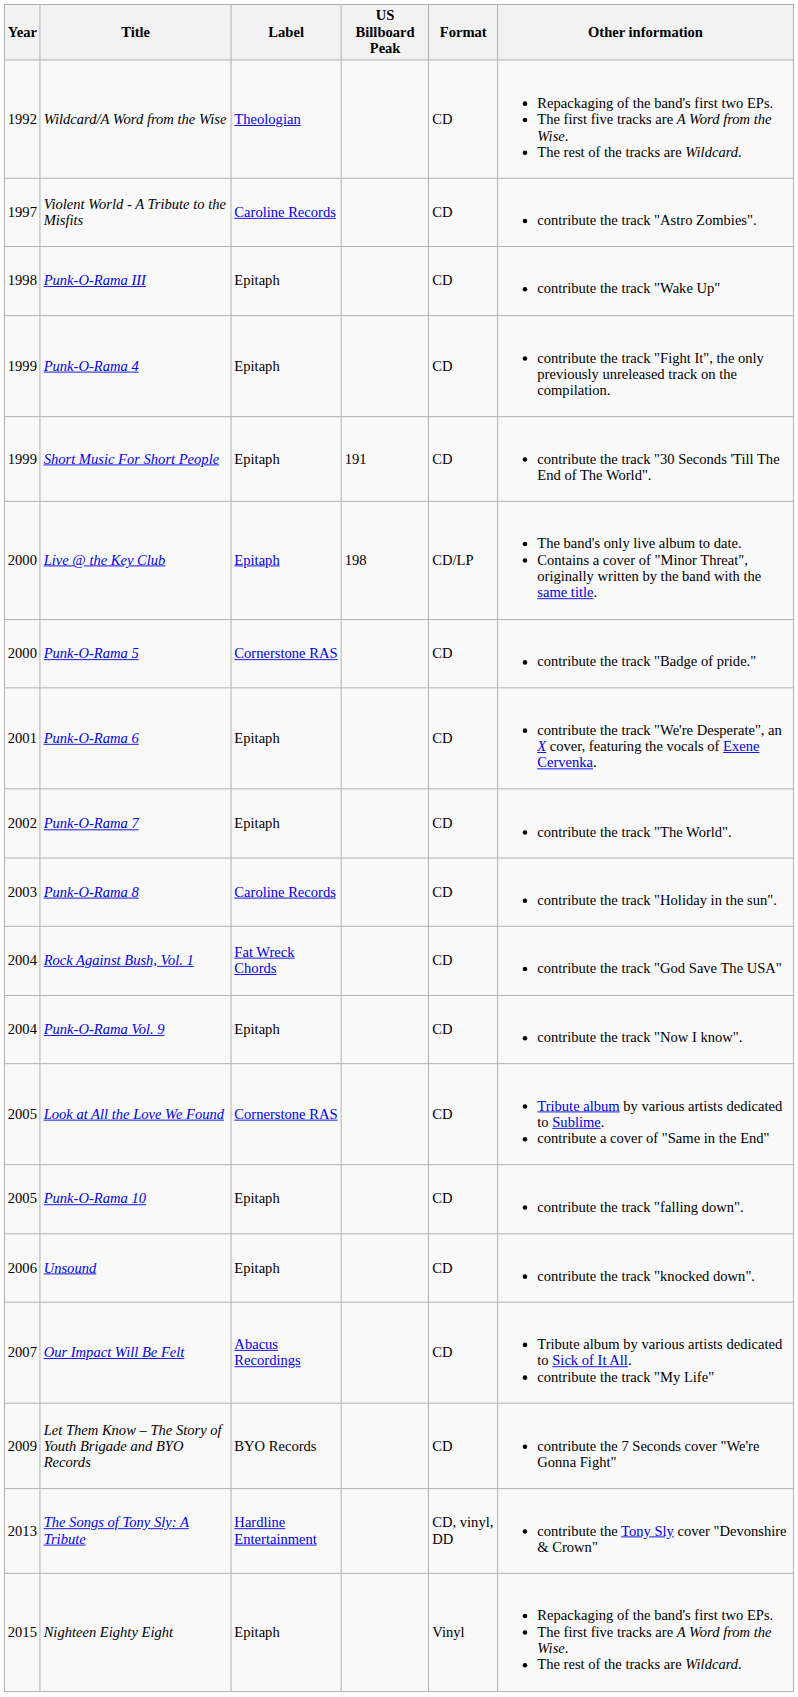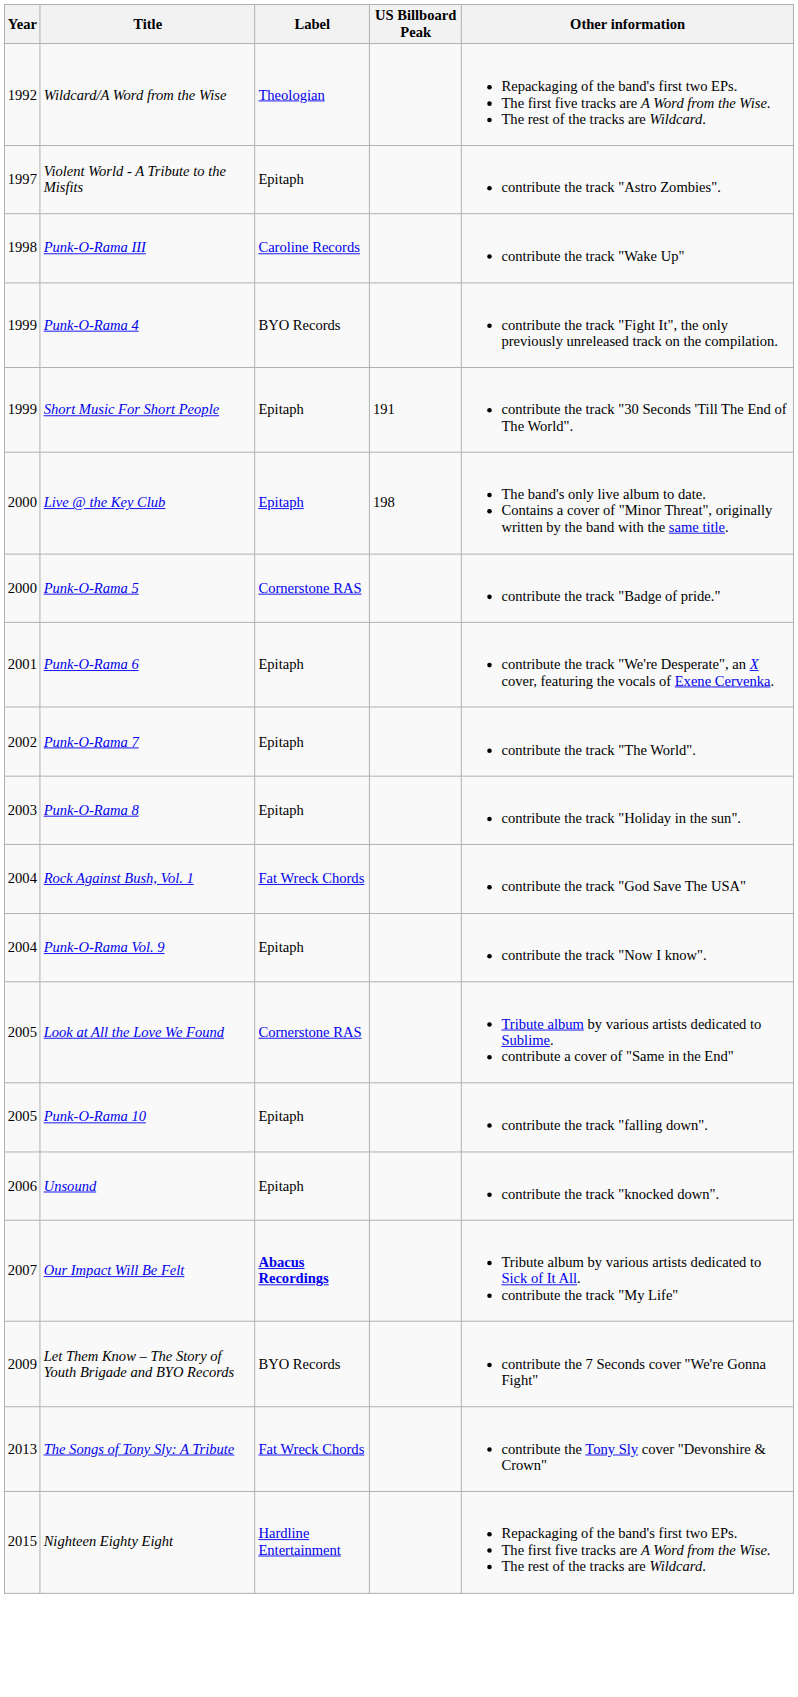- column: Format | CD | CD | CD | CD | CD | CD/LP | CD | CD | CD | CD | CD | CD | CD | CD | CD | CD | CD | CD, vinyl, DD | Vinyl
Violent World - A Tribute to the Misfits | Label: Caroline Records -> Epitaph
Punk-O-Rama III | Label: Epitaph -> Caroline Records
Punk-O-Rama 4 | Label: Epitaph -> BYO Records
Punk-O-Rama 8 | Label: Caroline Records -> Epitaph
Our Impact Will Be Felt | Label: normal -> bold
The Songs of Tony Sly: A Tribute | Label: Hardline Entertainment -> Fat Wreck Chords
Nighteen Eighty Eight | Label: Epitaph -> Hardline Entertainment
